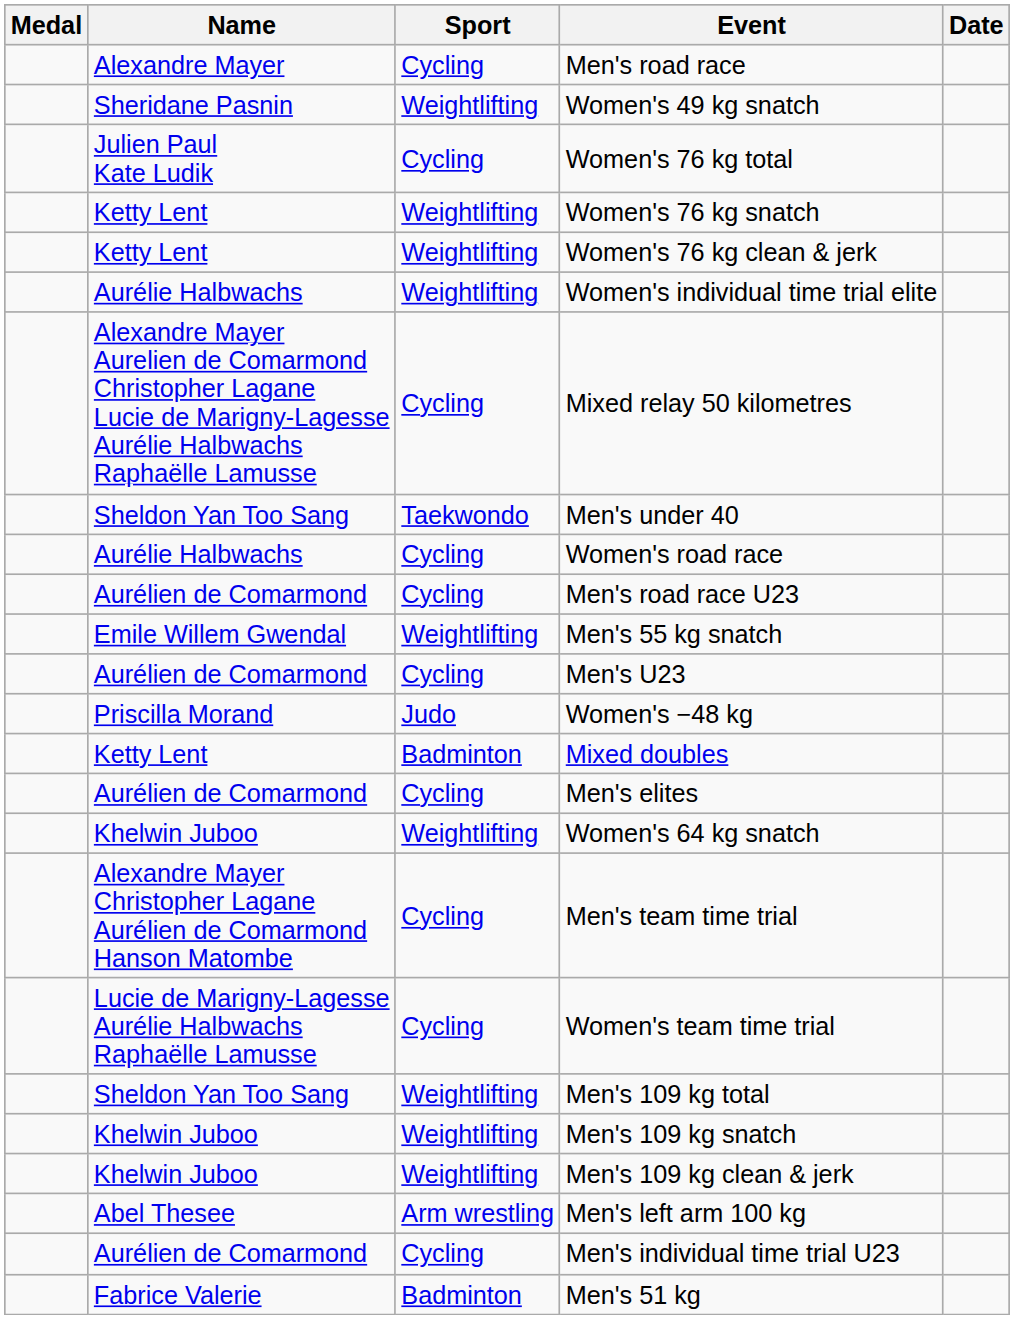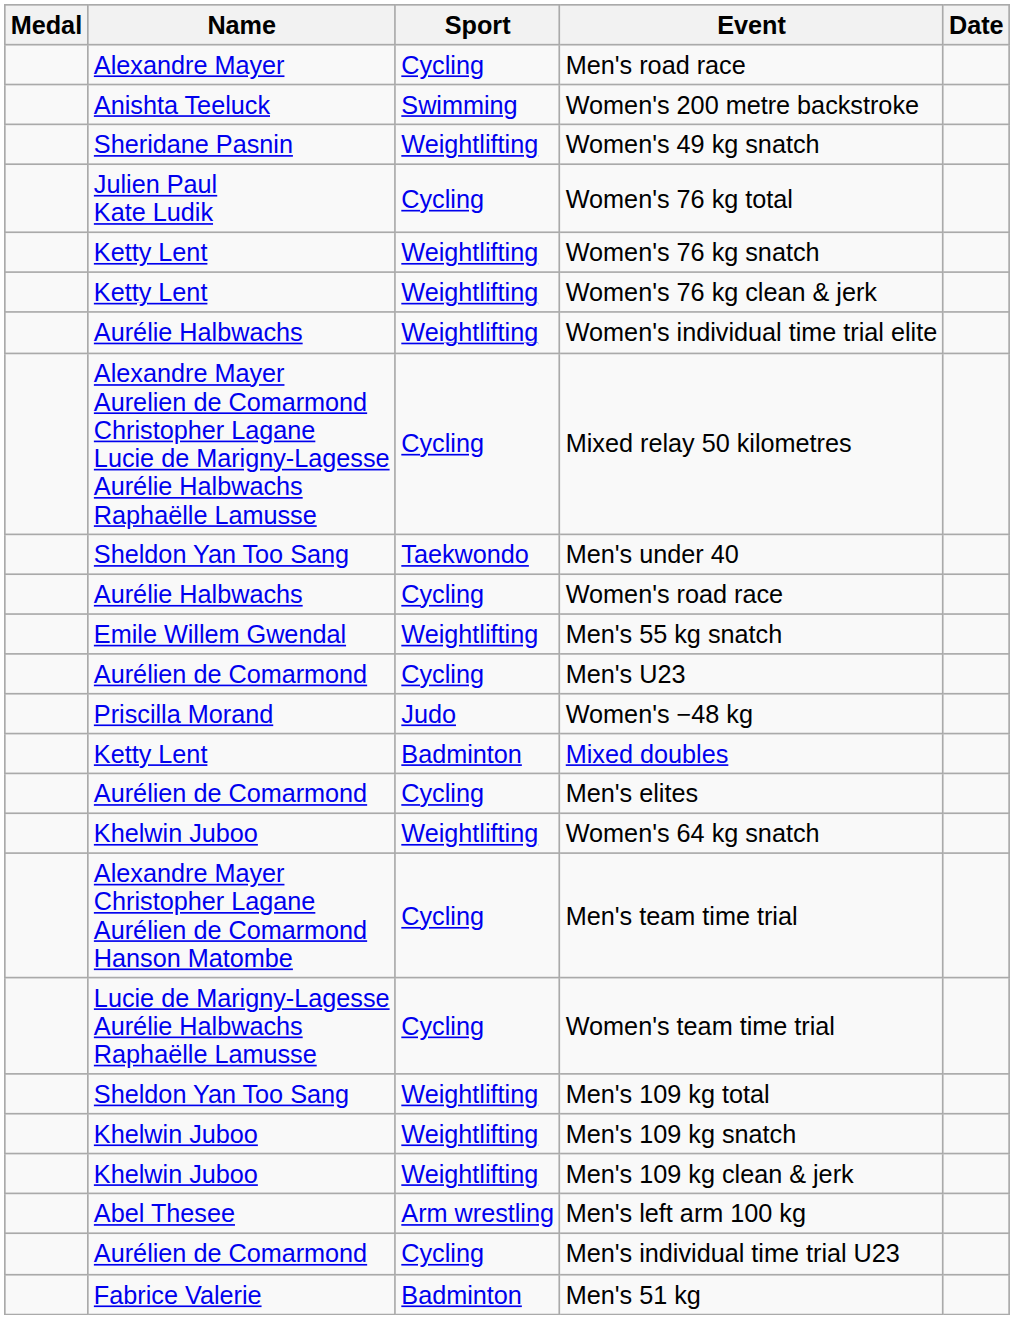+ row: Anishta Teeluck | Swimming | Women's 200 metre backstroke
- row: Aurélien de Comarmond | Cycling | Men's road race U23
